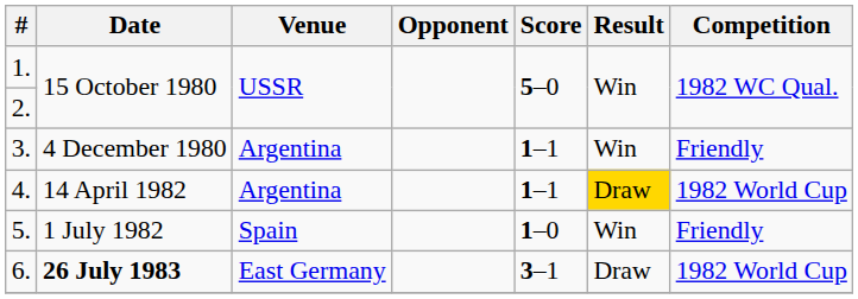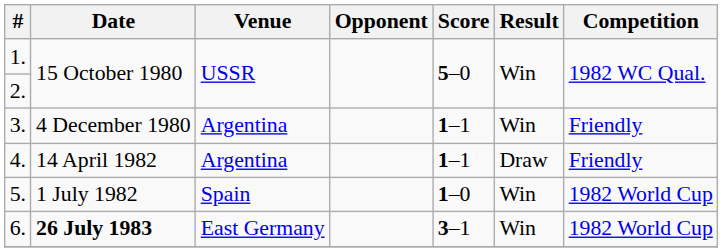4. | Result: gold background -> no background
4. | Competition: 1982 World Cup -> Friendly
5. | Competition: Friendly -> 1982 World Cup
6. | Result: Draw -> Win
